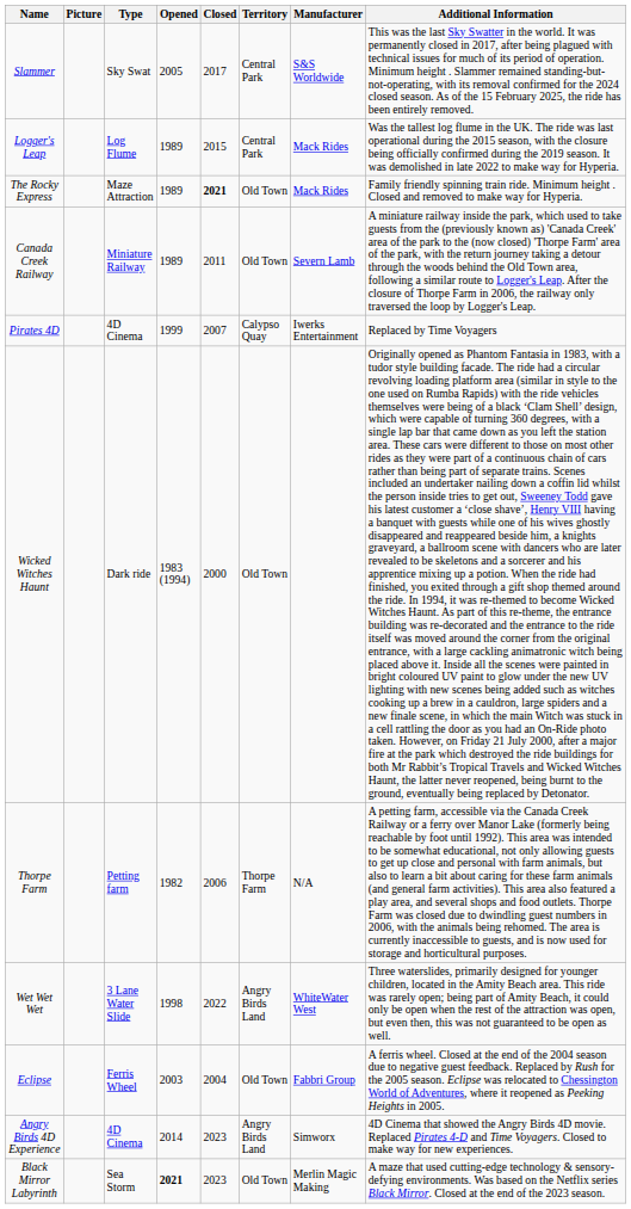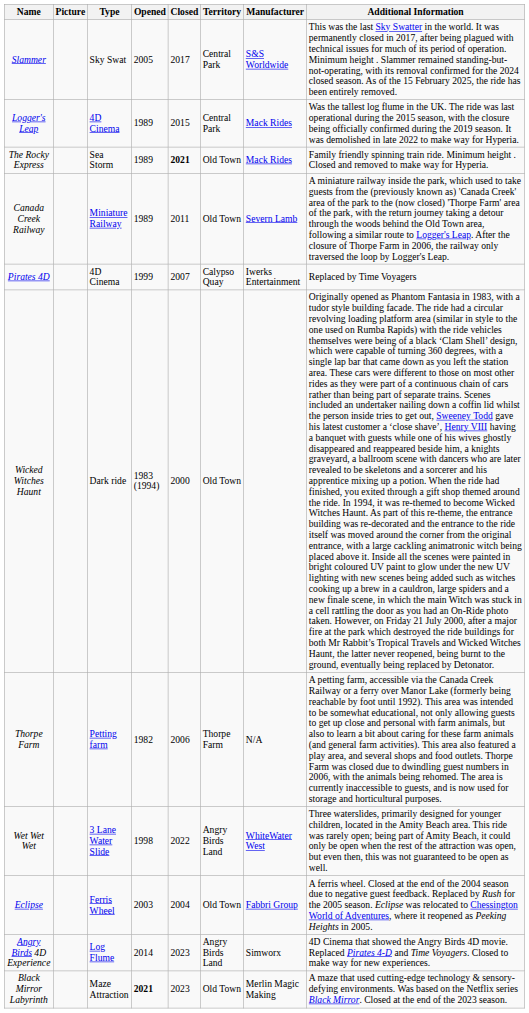Logger's Leap | Type: Log Flume -> 4D Cinema
The Rocky Express | Type: Maze Attraction -> Sea Storm
Angry Birds 4D Experience | Type: 4D Cinema -> Log Flume
Black Mirror Labyrinth | Type: Sea Storm -> Maze Attraction
